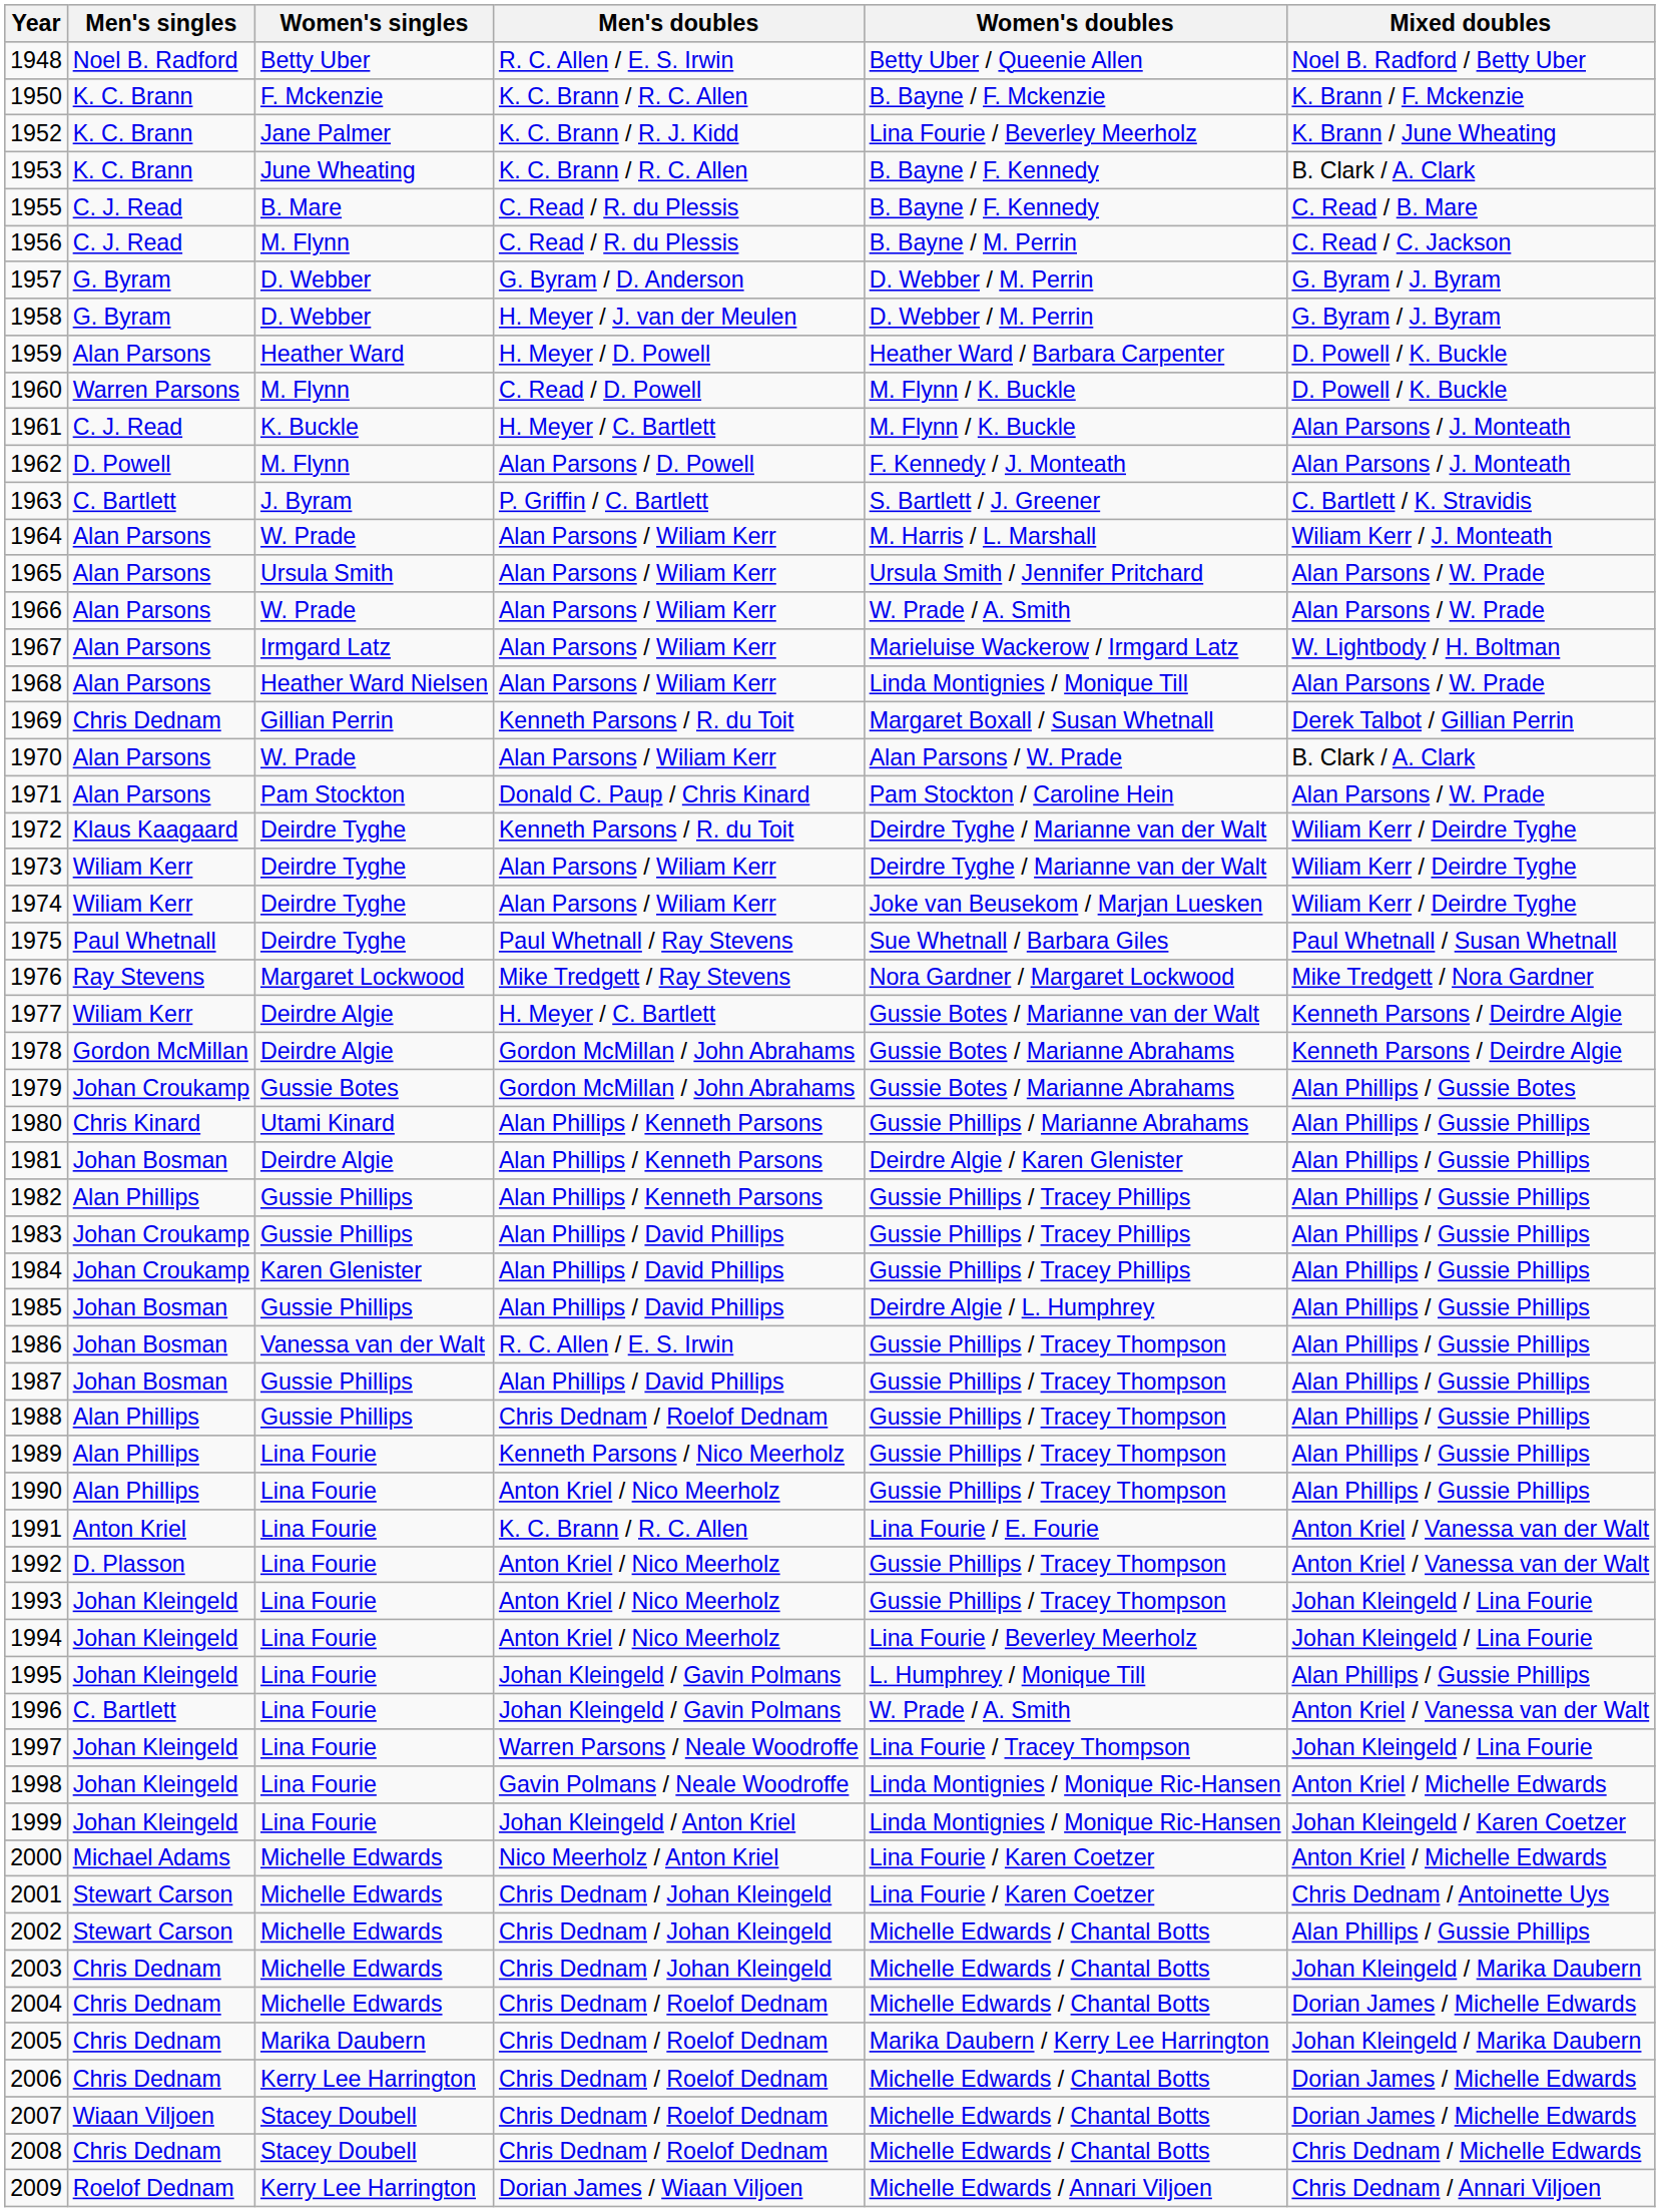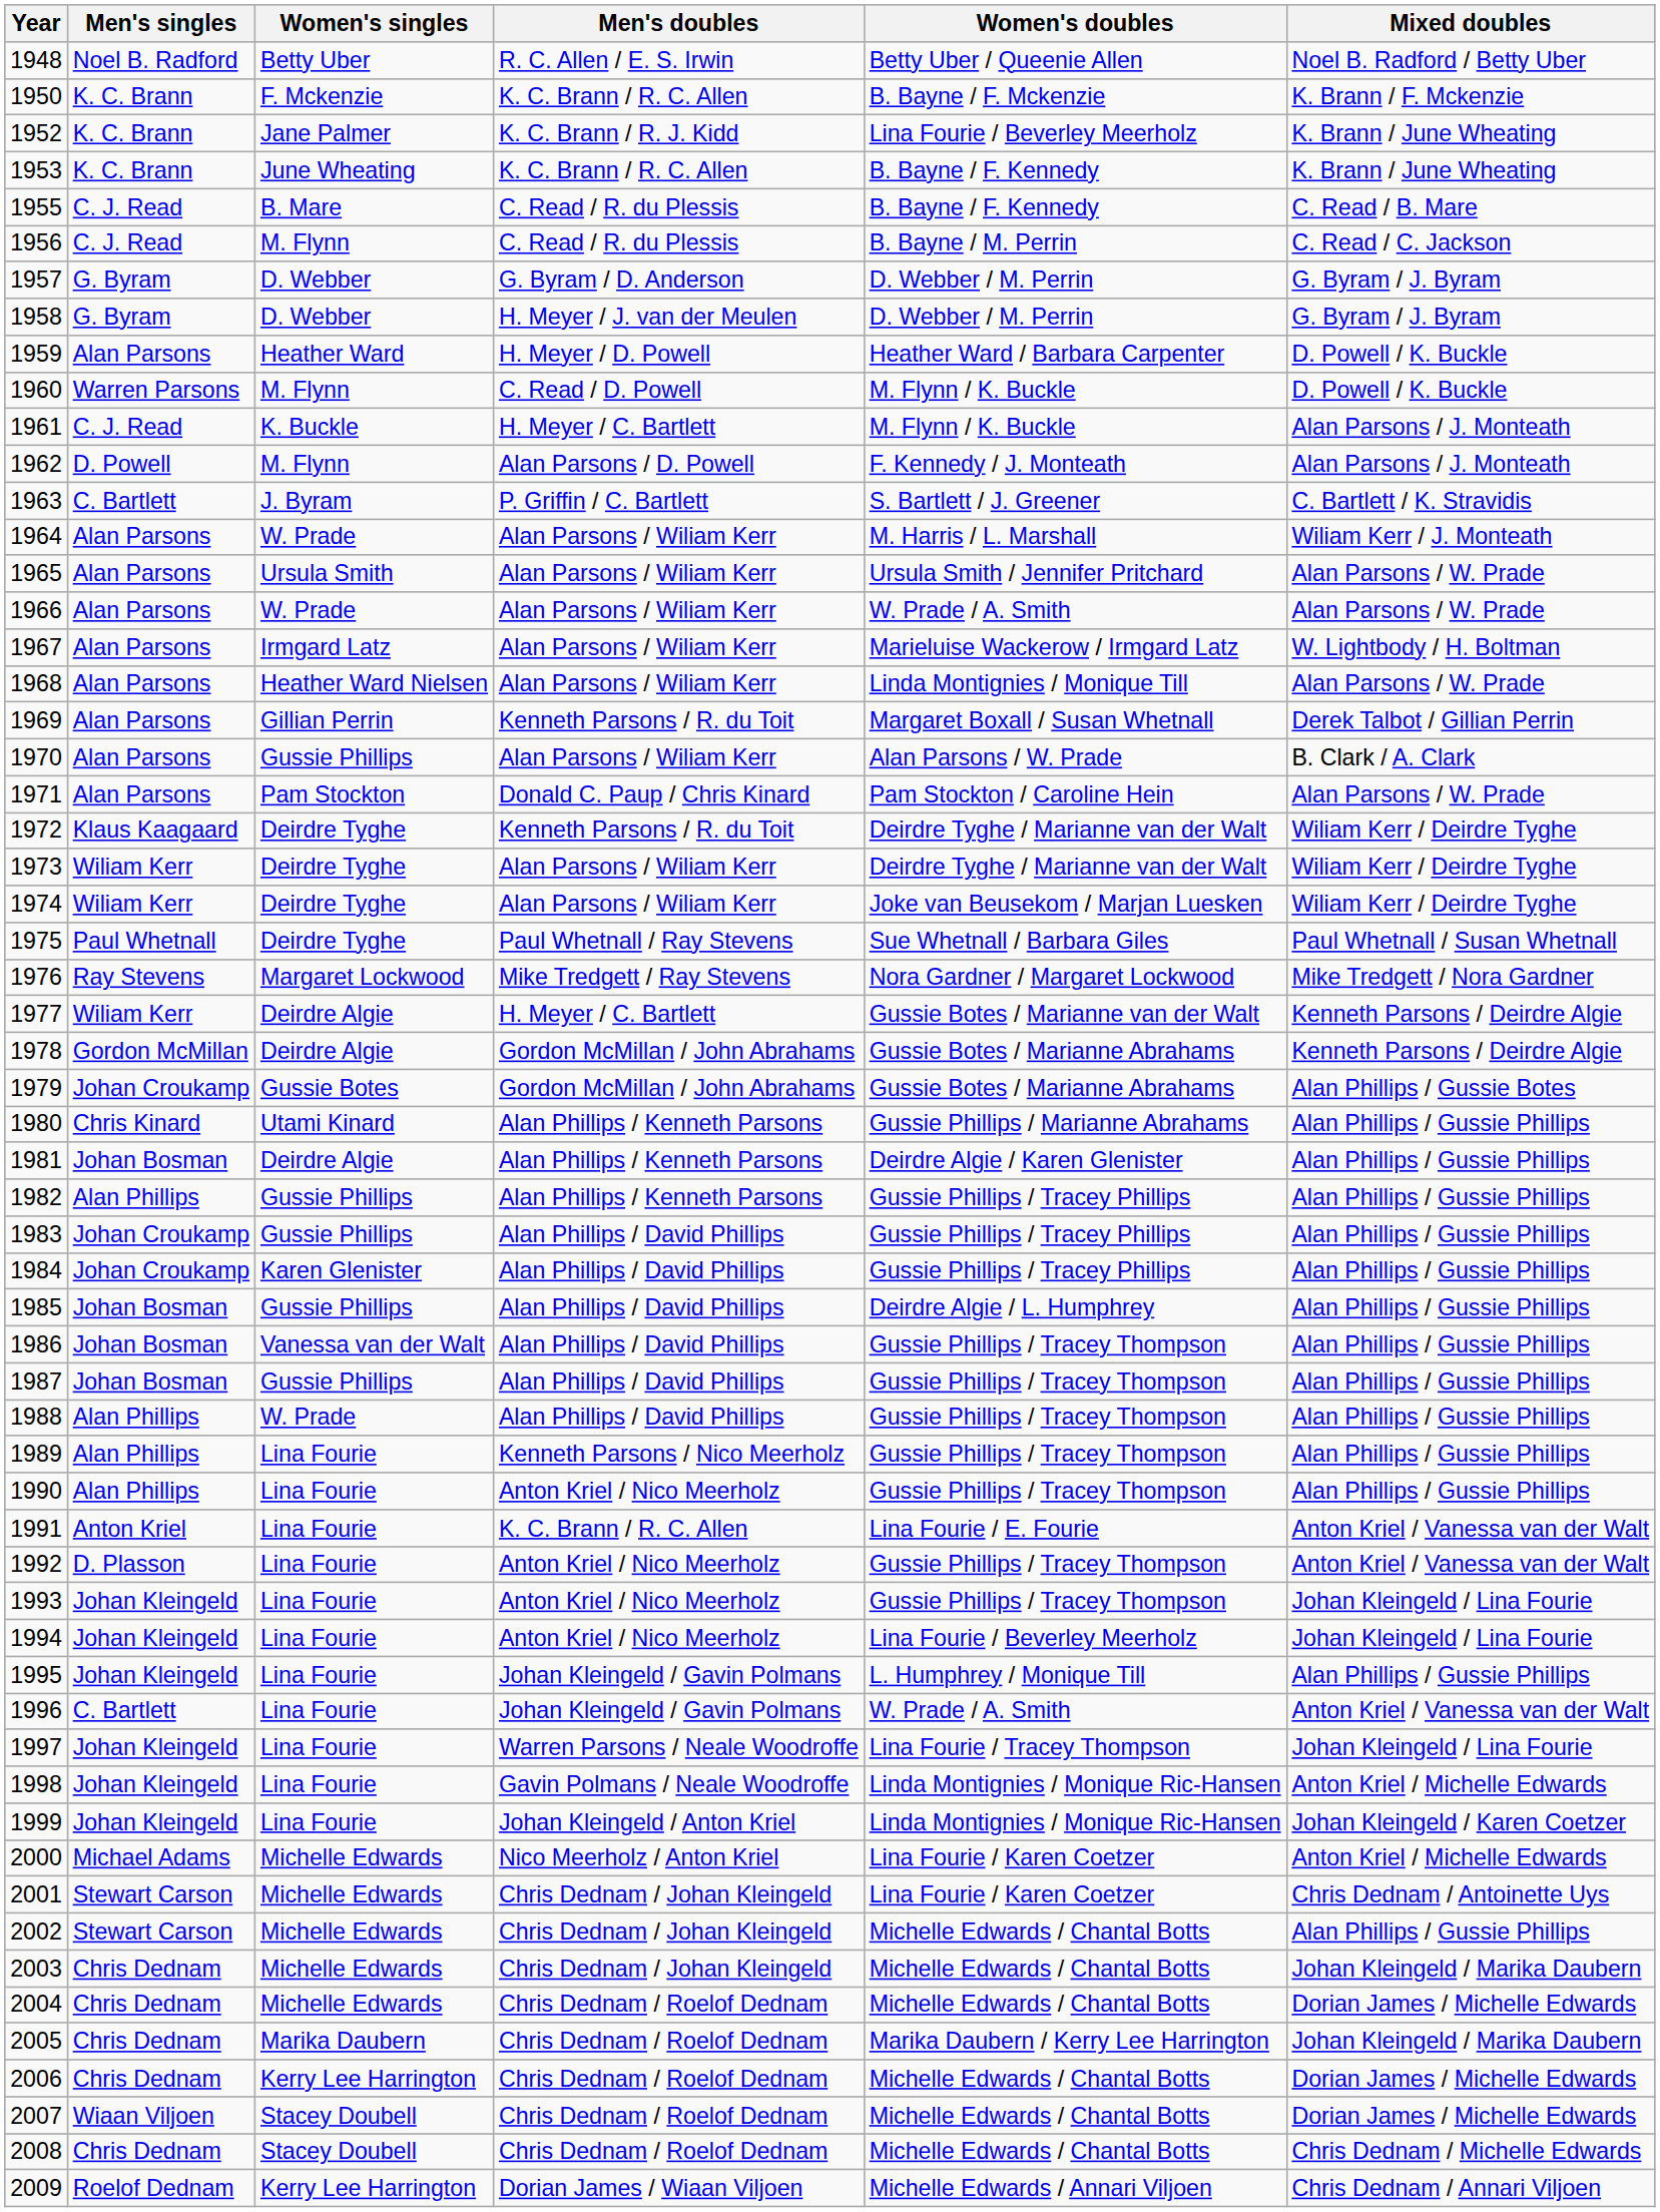1953 | Mixed doubles: B. Clark / A. Clark -> K. Brann / June Wheating
1969 | Men's singles: Chris Dednam -> Alan Parsons
1970 | Women's singles: W. Prade -> Gussie Phillips
1986 | Men's doubles: R. C. Allen / E. S. Irwin -> Alan Phillips / David Phillips
1988 | Women's singles: Gussie Phillips -> W. Prade
1988 | Men's doubles: Chris Dednam / Roelof Dednam -> Alan Phillips / David Phillips
